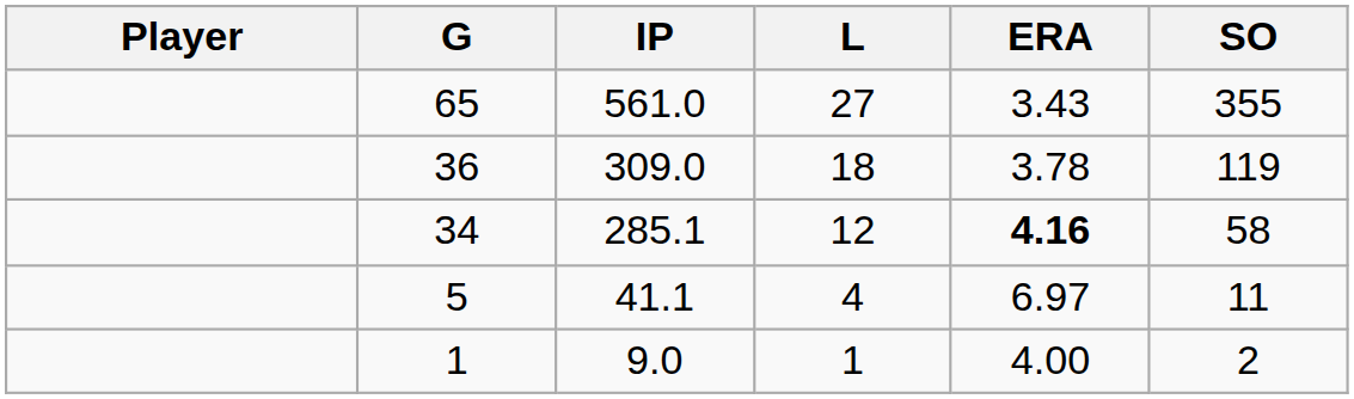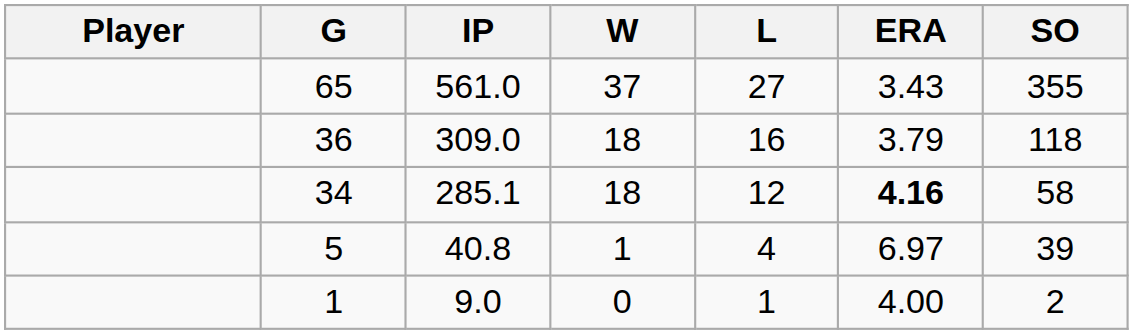+ column: W | 37 | 18 | 18 | 1 | 0
36 | L: 18 -> 16
36 | ERA: 3.78 -> 3.79
36 | SO: 119 -> 118
5 | IP: 41.1 -> 40.8
5 | SO: 11 -> 39
